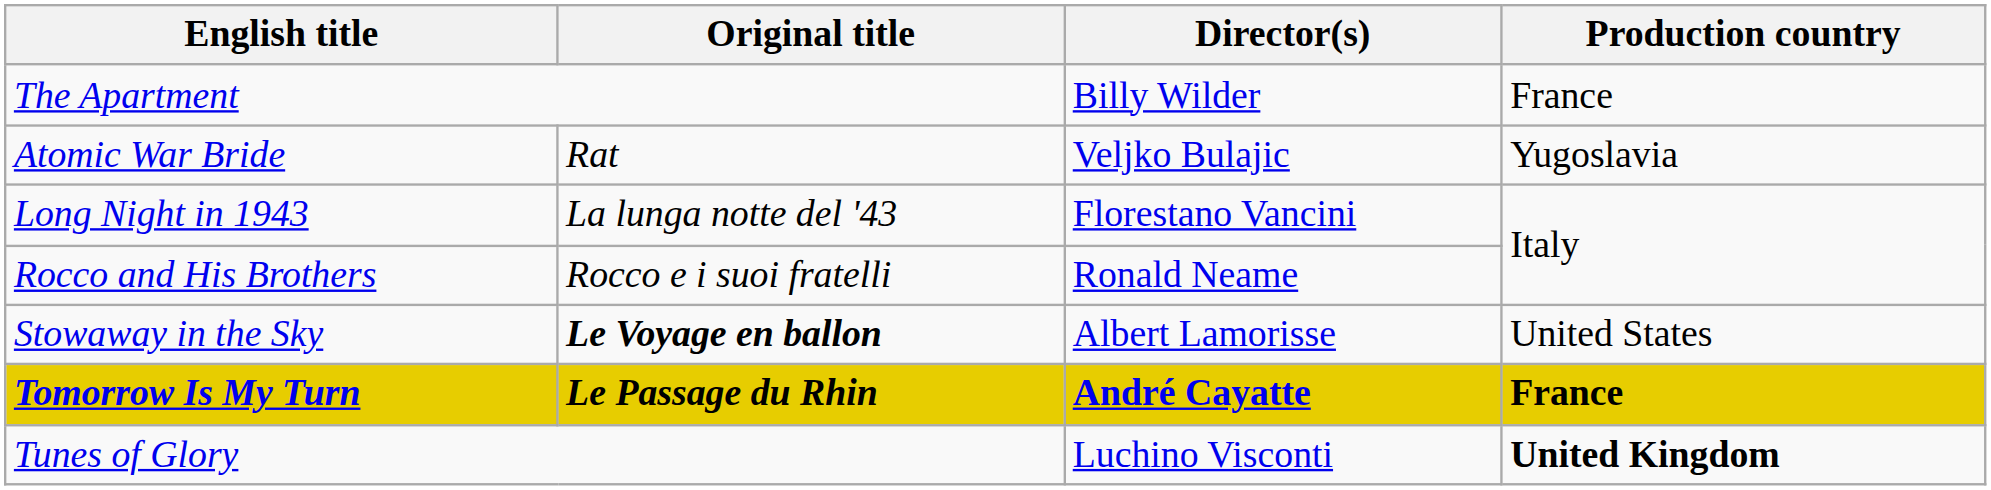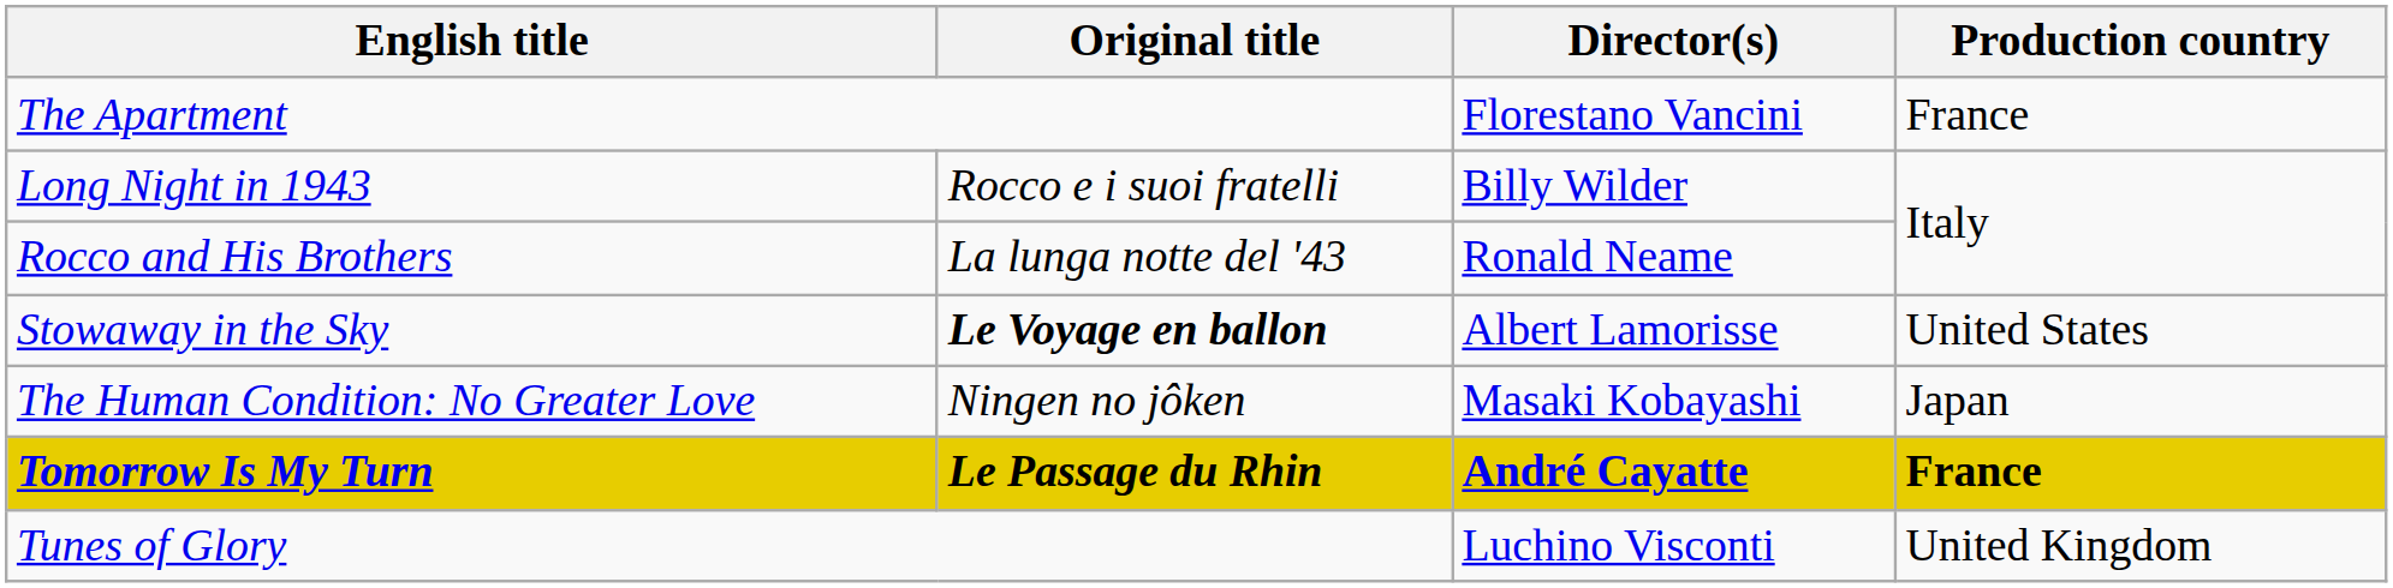The Apartment | Director(s): Billy Wilder -> Florestano Vancini
- row: Atomic War Bride | Rat | Veljko Bulajic | Yugoslavia
Long Night in 1943 | Original title: La lunga notte del '43 -> Rocco e i suoi fratelli
Long Night in 1943 | Director(s): Florestano Vancini -> Billy Wilder
Rocco and His Brothers | Original title: Rocco e i suoi fratelli -> La lunga notte del '43
+ row: The Human Condition: No Greater Love | Ningen no jôken | Masaki Kobayashi | Japan
Tunes of Glory | Production country: bold -> normal
